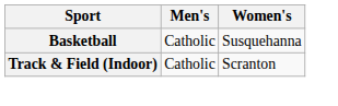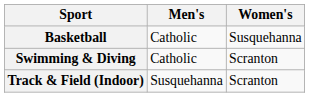+ row: Swimming & Diving | Catholic | Scranton
Track & Field (Indoor) | Men's: Catholic -> Susquehanna
